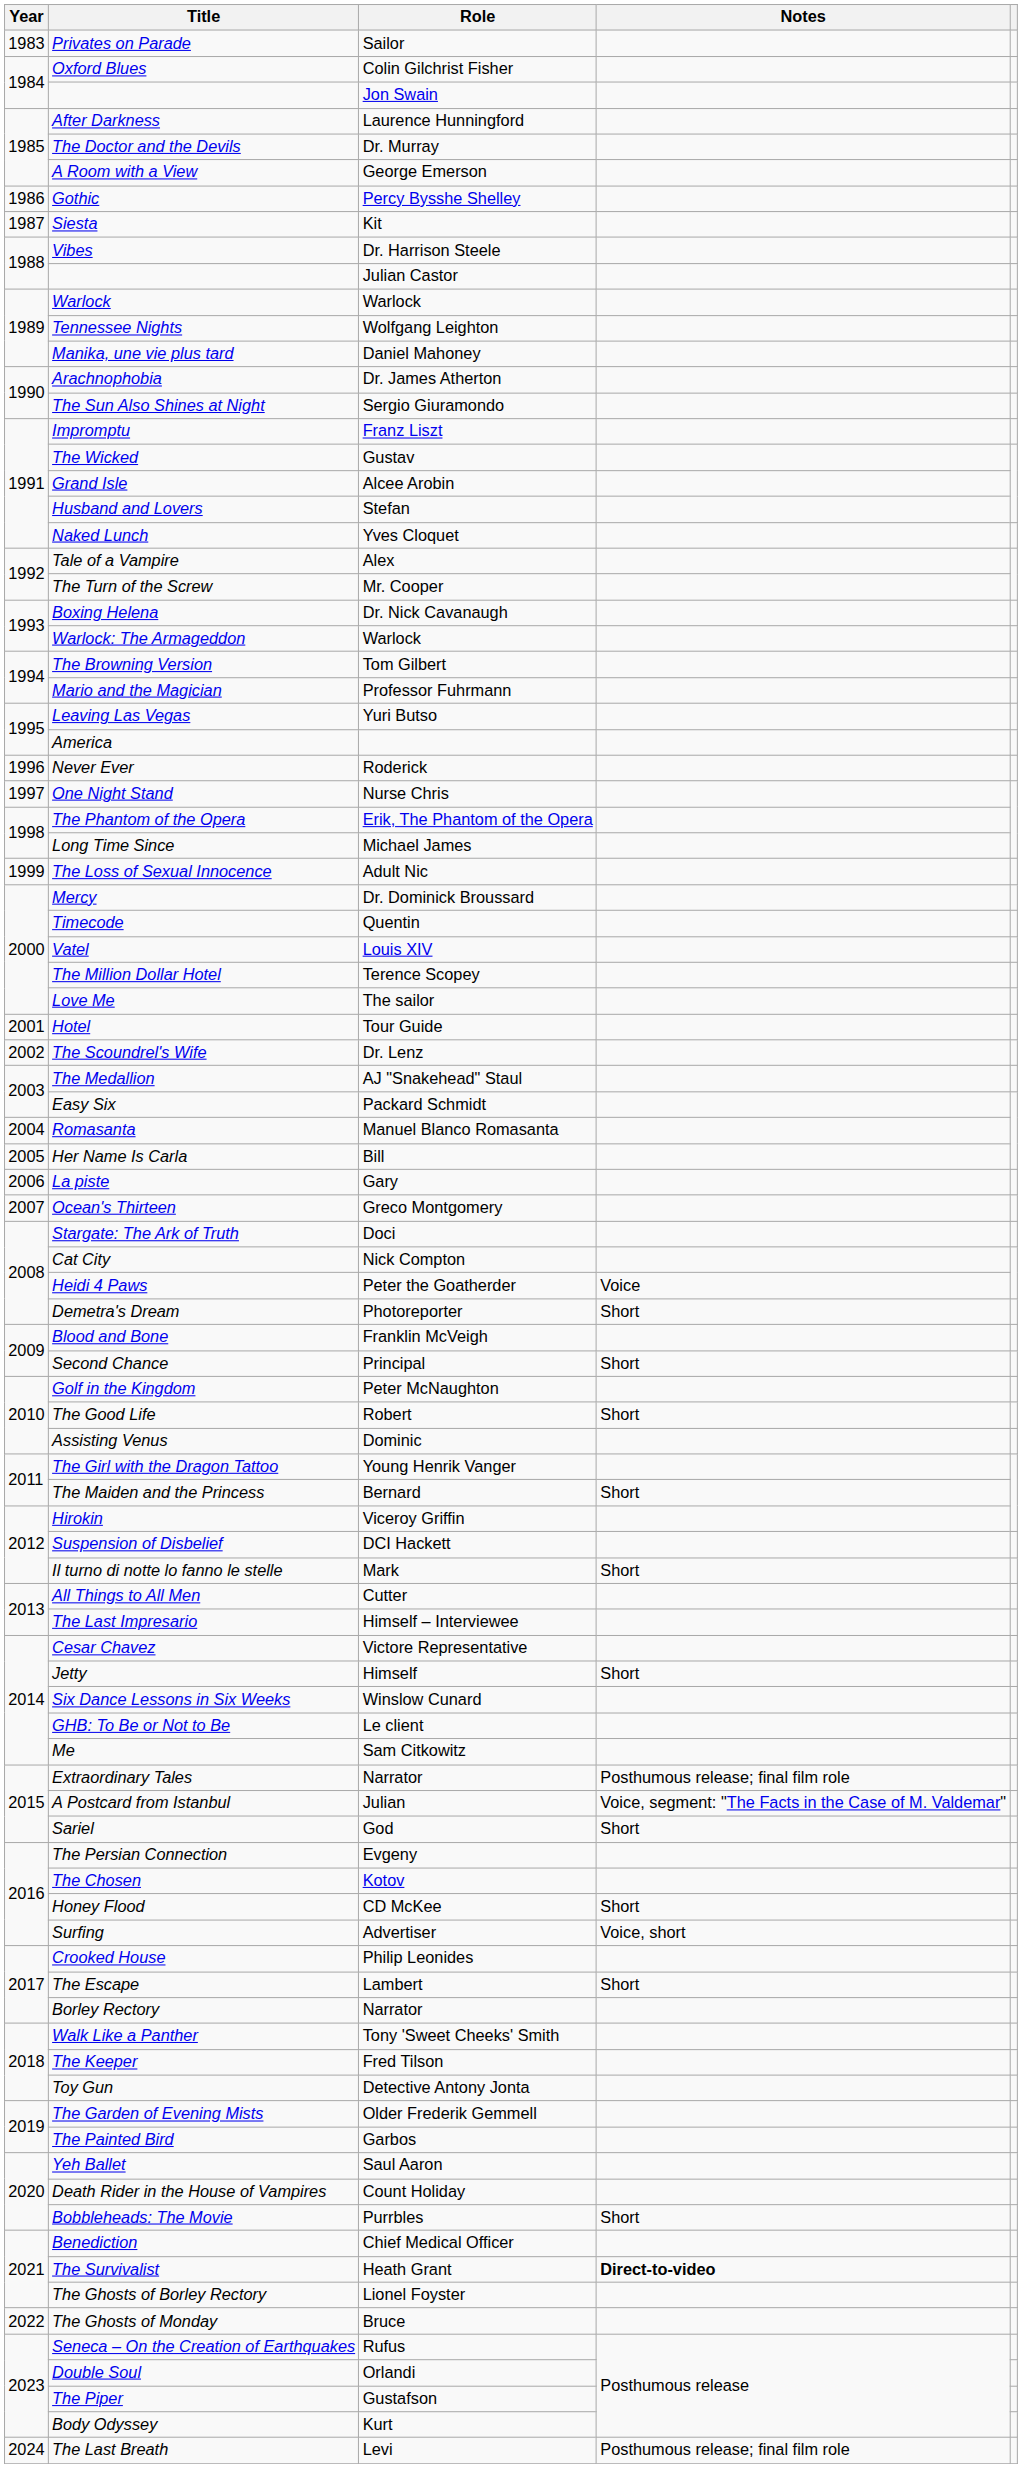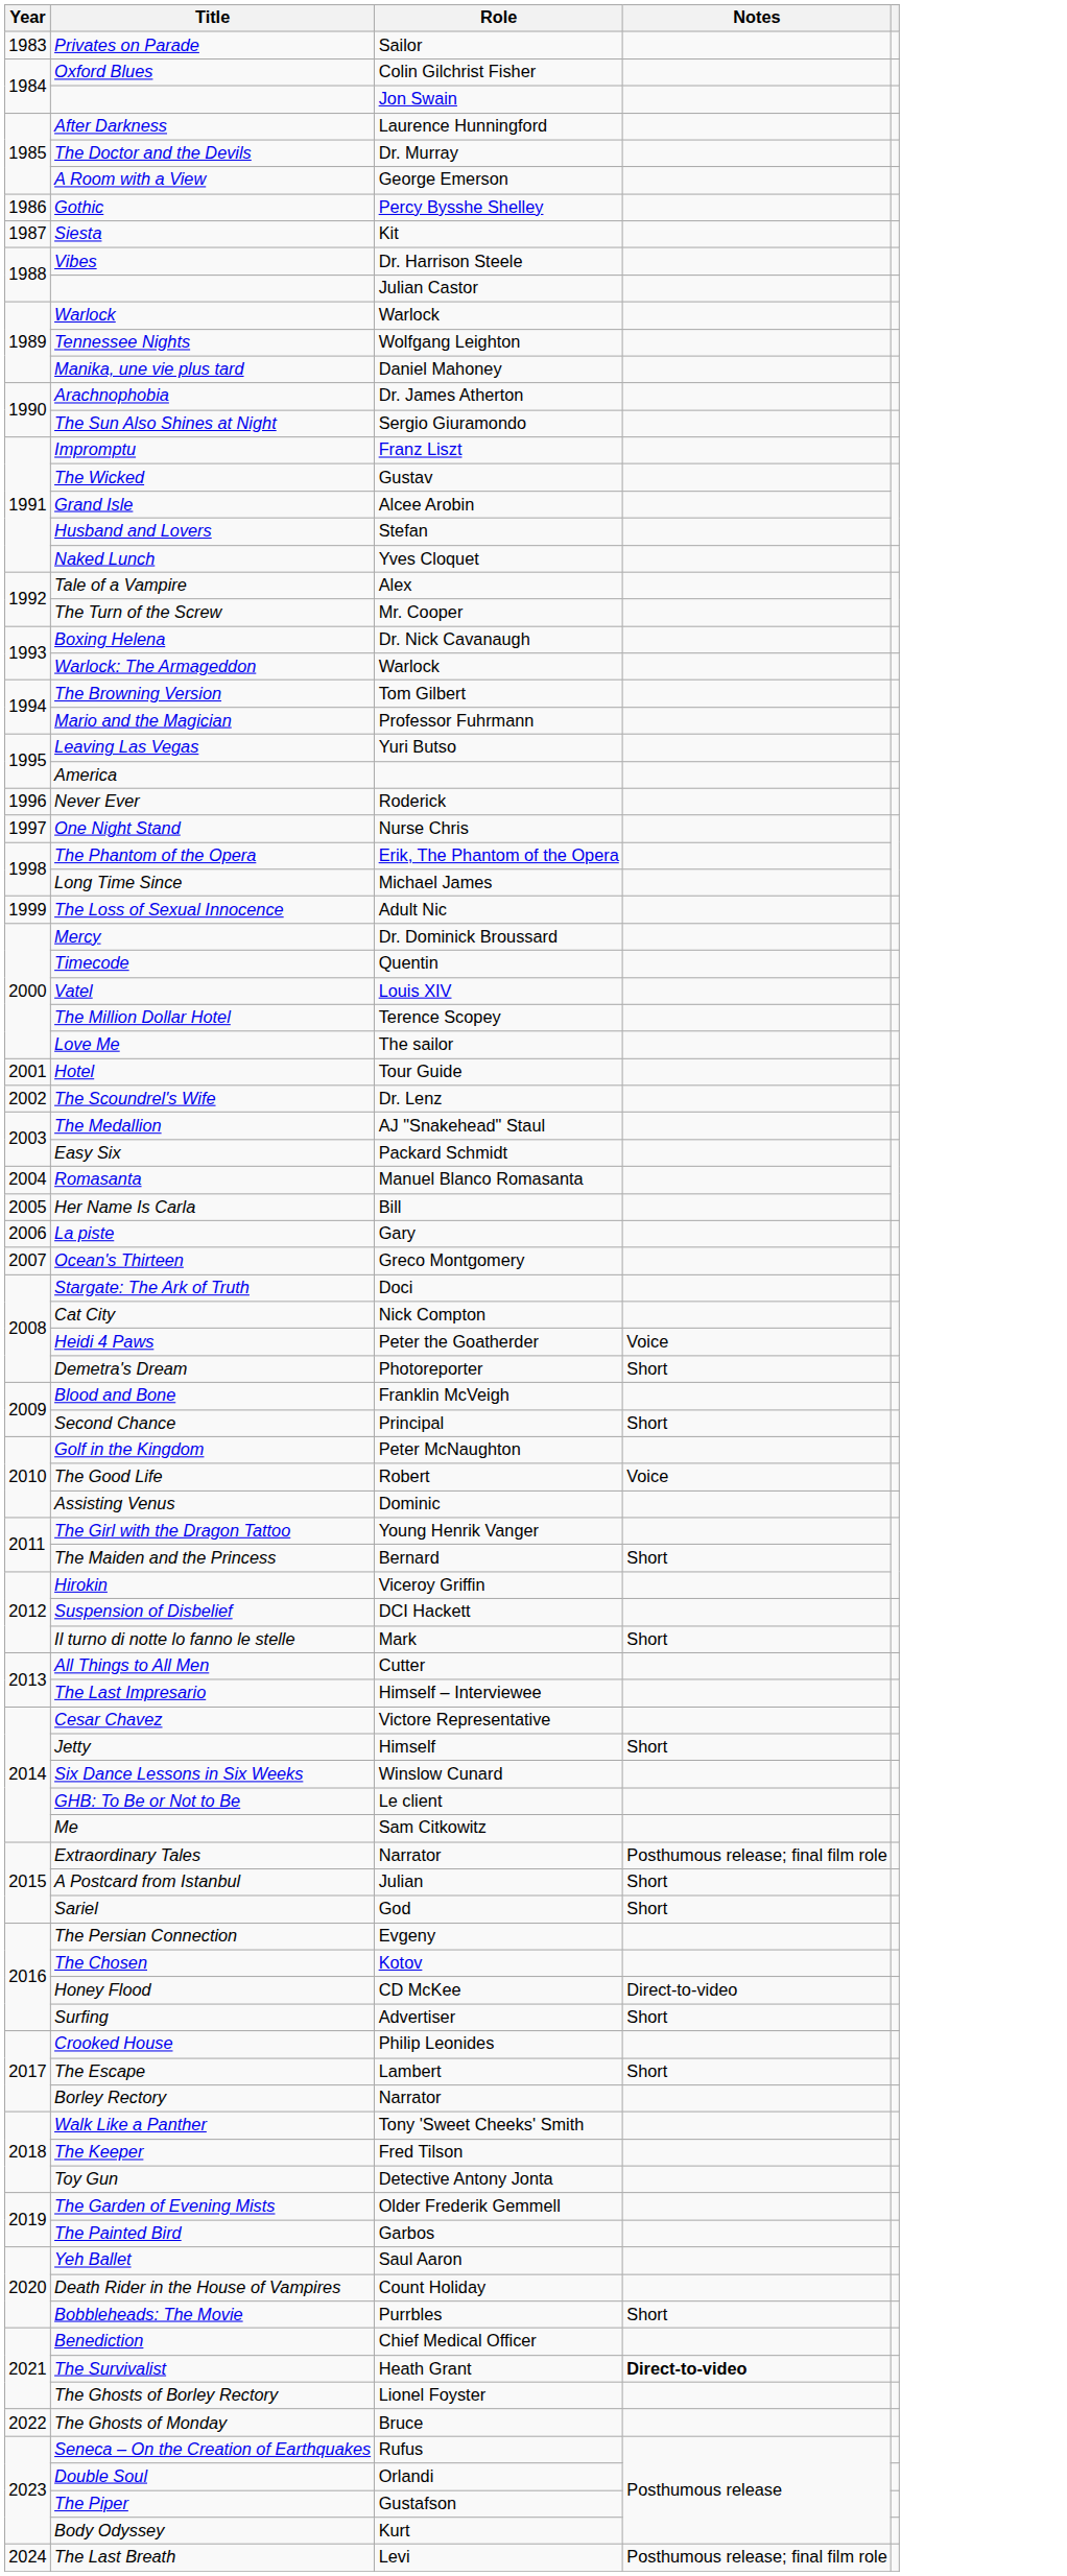The Good Life | Notes: Short -> Voice
A Postcard from Istanbul | Notes: Voice, segment: "The Facts in the Case of M. Valdemar" -> Short
Honey Flood | Notes: Short -> Direct-to-video
Surfing | Notes: Voice, short -> Short
